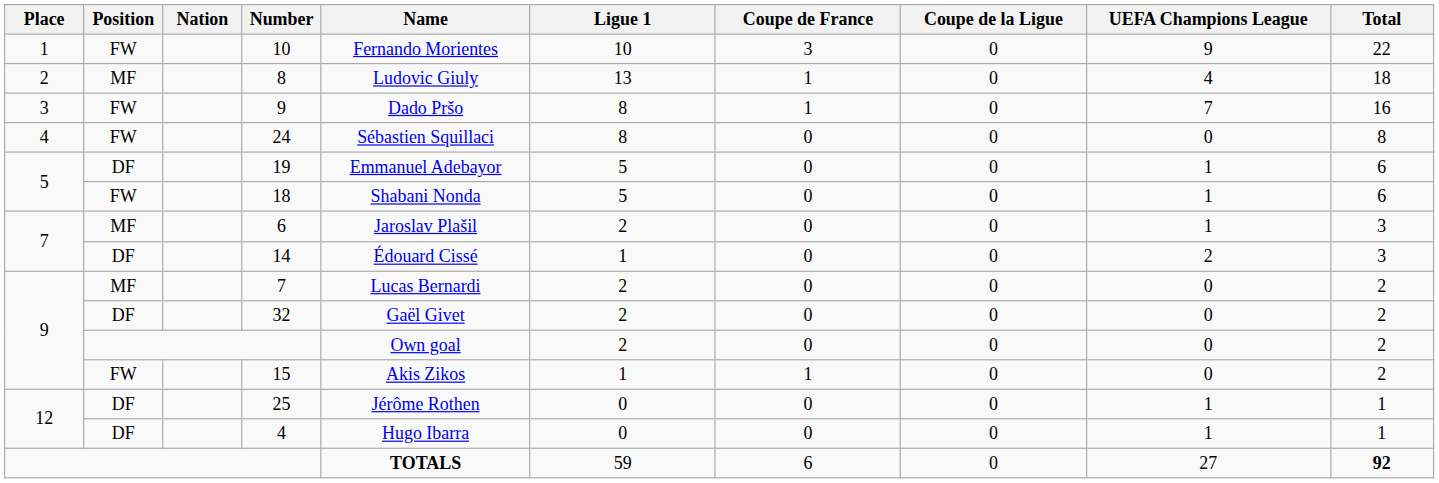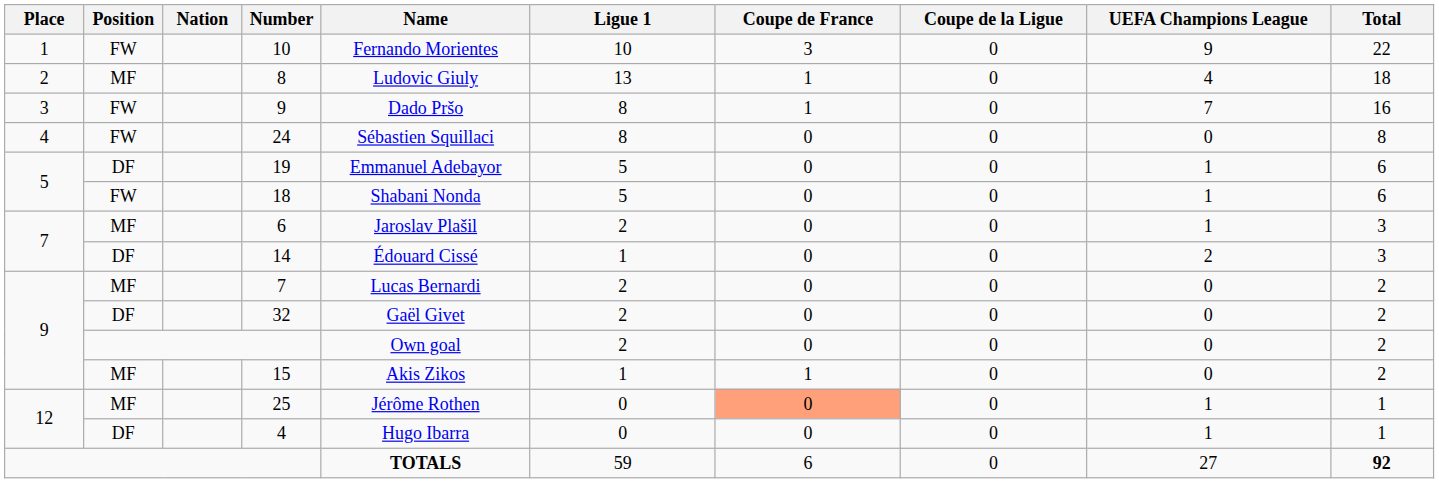15 | Position: FW -> MF
25 | Position: DF -> MF
25 | Coupe de France: no background -> lightsalmon background
